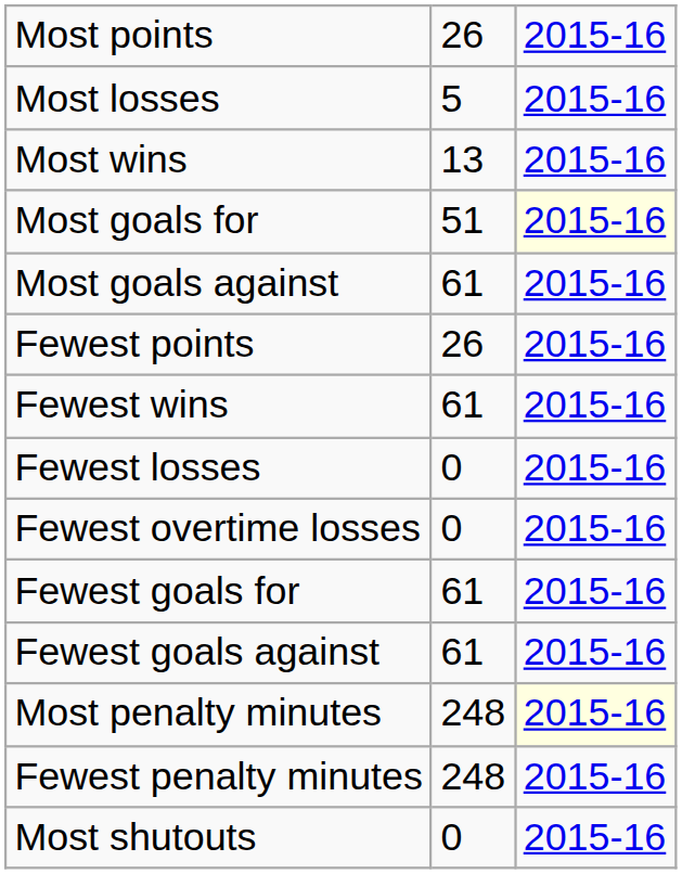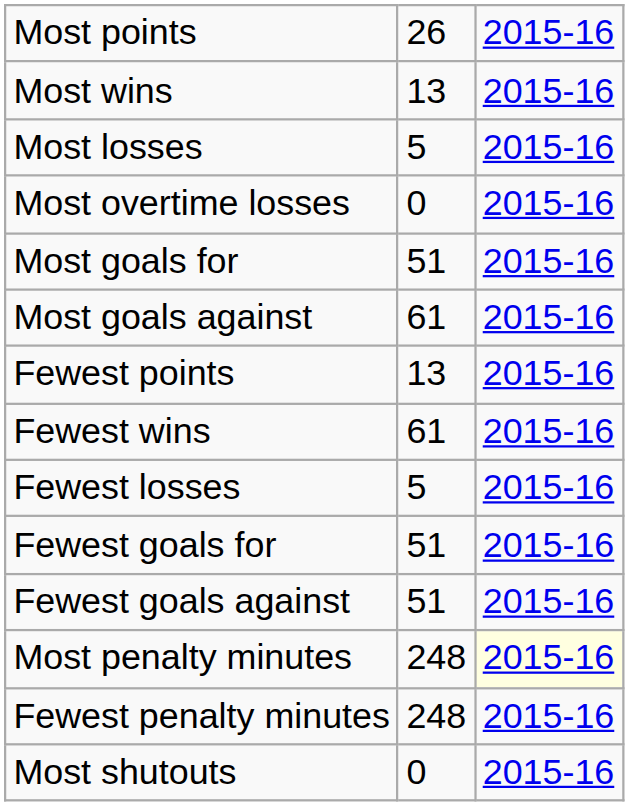rows swapped: Most wins <-> Most losses
+ row: Most overtime losses | 0 | 2015-16
Most goals for | column 3: lightyellow background -> no background
Fewest points | column 2: 26 -> 13
Fewest losses | column 2: 0 -> 5
- row: Fewest overtime losses | 0 | 2015-16
Fewest goals for | column 2: 61 -> 51
Fewest goals against | column 2: 61 -> 51
